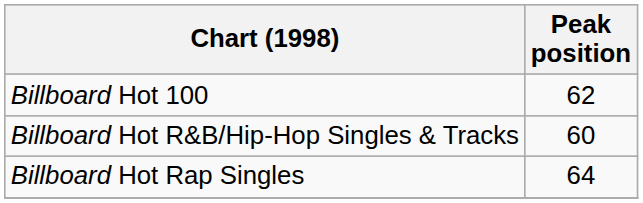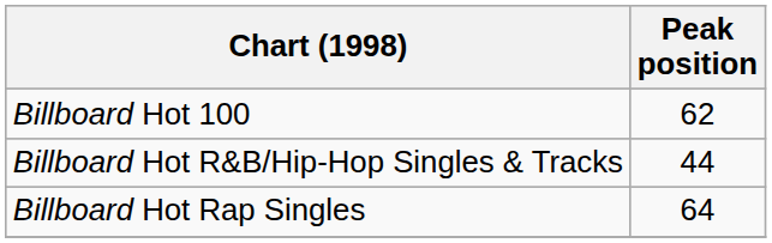Billboard Hot R&B/Hip-Hop Singles & Tracks | Peak position: 60 -> 44
